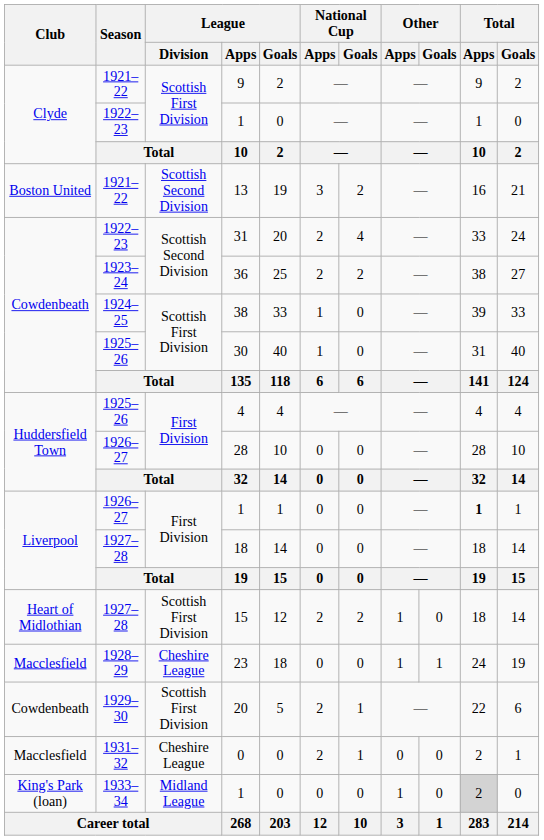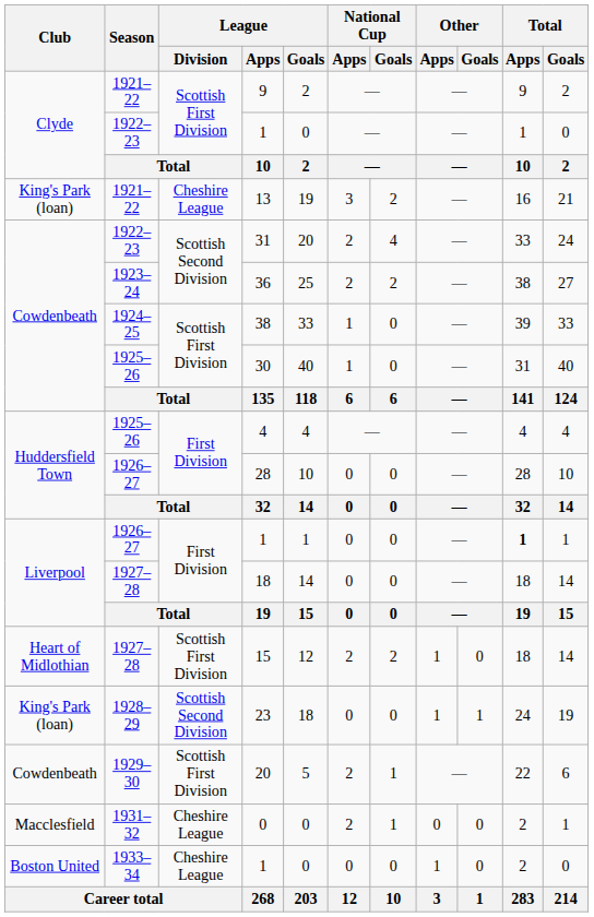13 | Club: Boston United -> King's Park (loan)
13 | League / Division: Scottish Second Division -> Cheshire League
23 | Club: Macclesfield -> King's Park (loan)
23 | League / Division: Cheshire League -> Scottish Second Division
1933–34 / 1 | Club: King's Park (loan) -> Boston United
1933–34 / 1 | League / Division: Midland League -> Cheshire League
1933–34 / 1 | Total / Apps: lightgrey background -> no background
